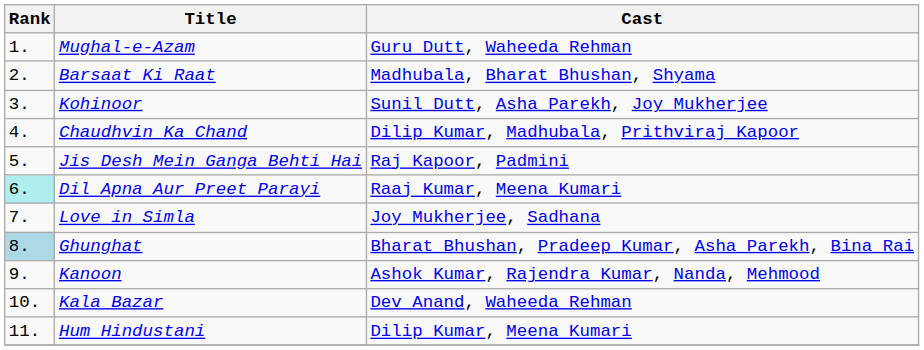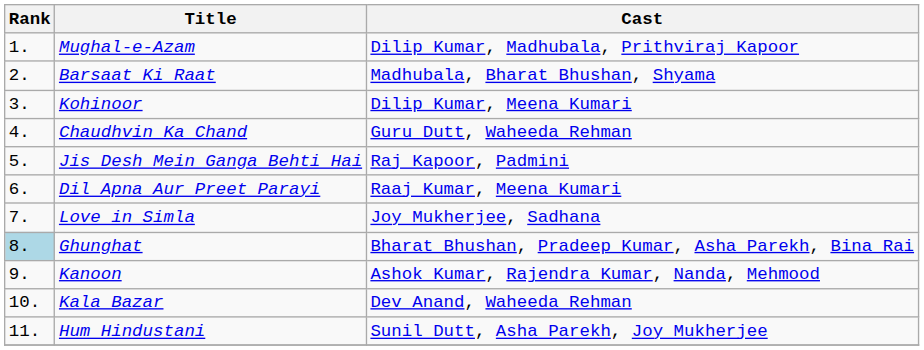Mughal-e-Azam | Cast: Guru Dutt, Waheeda Rehman -> Dilip Kumar, Madhubala, Prithviraj Kapoor
Kohinoor | Cast: Sunil Dutt, Asha Parekh, Joy Mukherjee -> Dilip Kumar, Meena Kumari
Chaudhvin Ka Chand | Cast: Dilip Kumar, Madhubala, Prithviraj Kapoor -> Guru Dutt, Waheeda Rehman
Dil Apna Aur Preet Parayi | Rank: paleturquoise background -> no background
Hum Hindustani | Cast: Dilip Kumar, Meena Kumari -> Sunil Dutt, Asha Parekh, Joy Mukherjee
